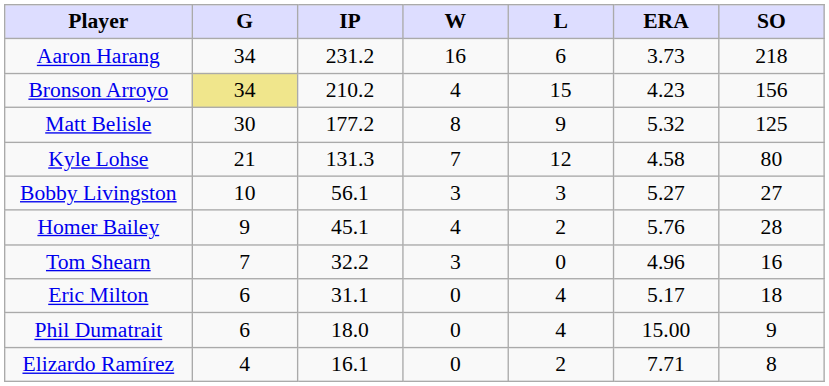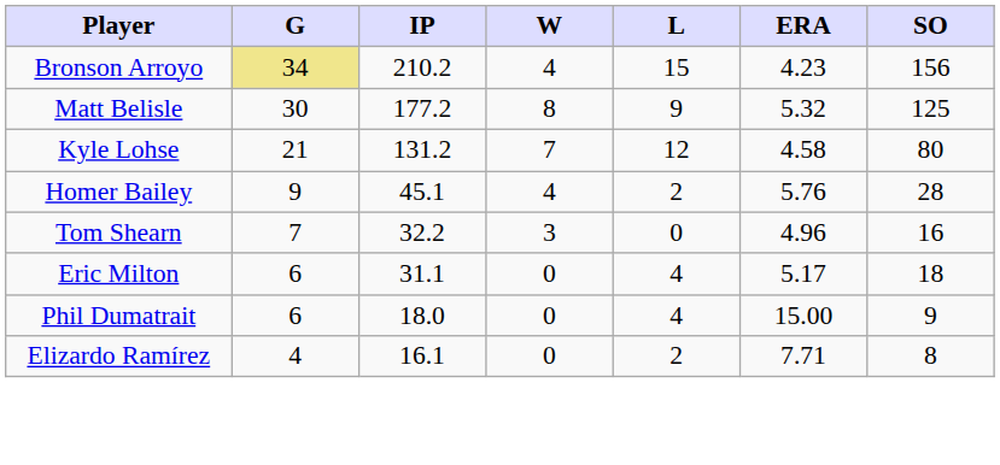- row: Aaron Harang | 34 | 231.2 | 16 | 6 | 3.73 | 218
Kyle Lohse | IP: 131.3 -> 131.2
- row: Bobby Livingston | 10 | 56.1 | 3 | 3 | 5.27 | 27
